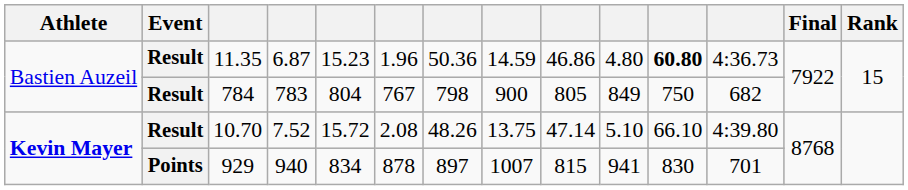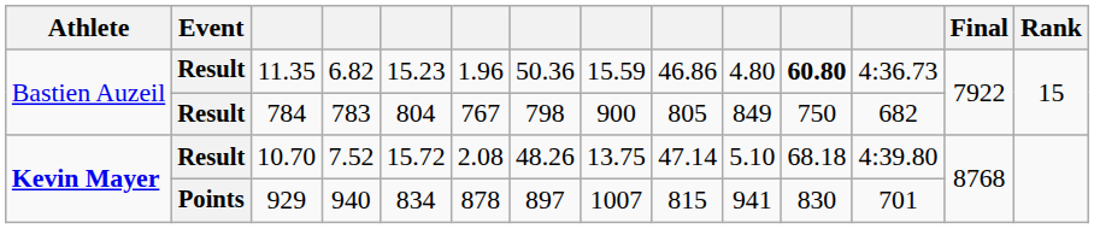11.35 | column 4: 6.87 -> 6.82
11.35 | column 8: 14.59 -> 15.59
10.70 | column 11: 66.10 -> 68.18
